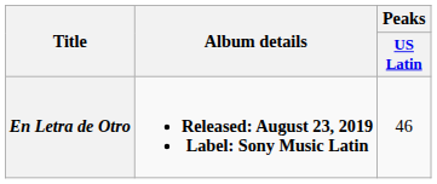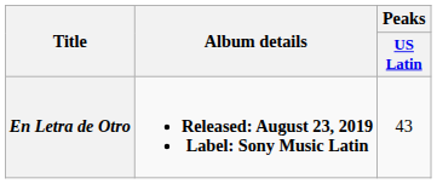En Letra de Otro | Peaks / US Latin: 46 -> 43
